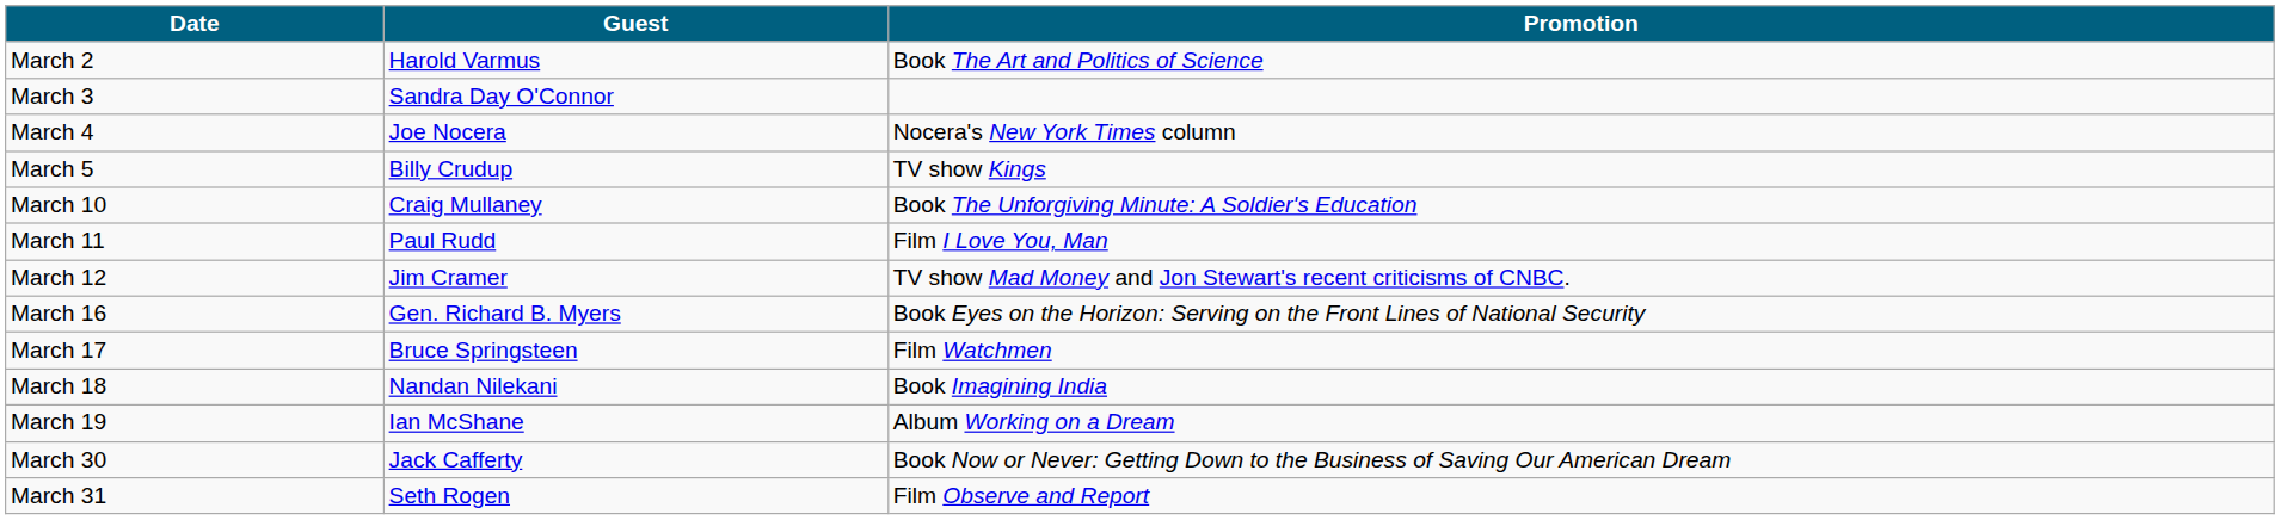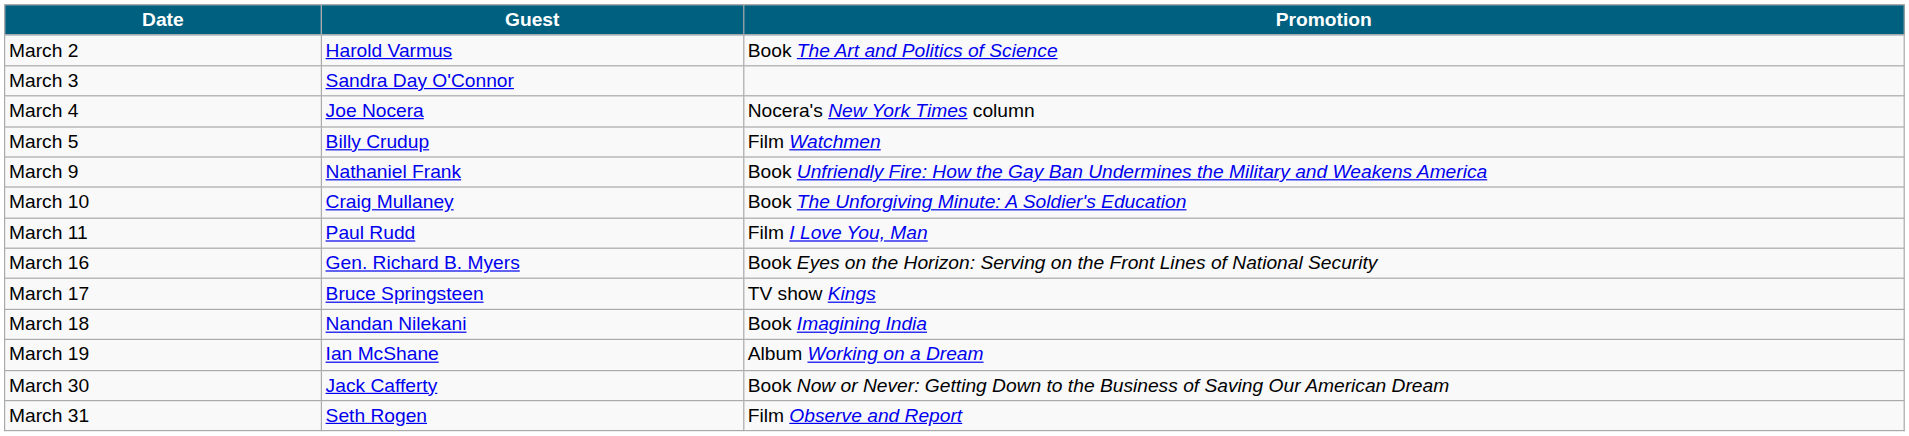March 5 | Promotion: TV show Kings -> Film Watchmen
+ row: March 9 | Nathaniel Frank | Book Unfriendly Fire: How the Gay Ban Undermines the Military and Weakens America
- row: March 12 | Jim Cramer | TV show Mad Money and Jon Stewart's recent criticisms of CNBC.
March 17 | Promotion: Film Watchmen -> TV show Kings
